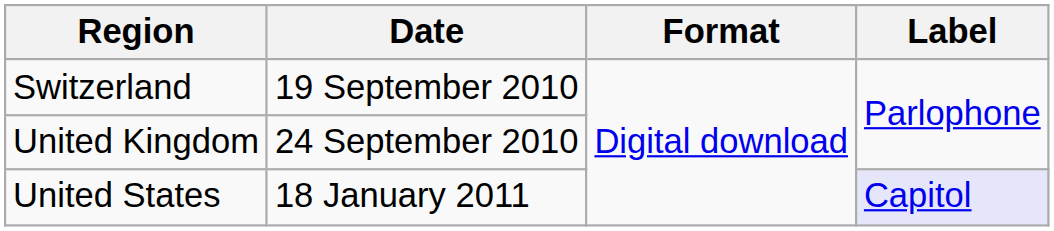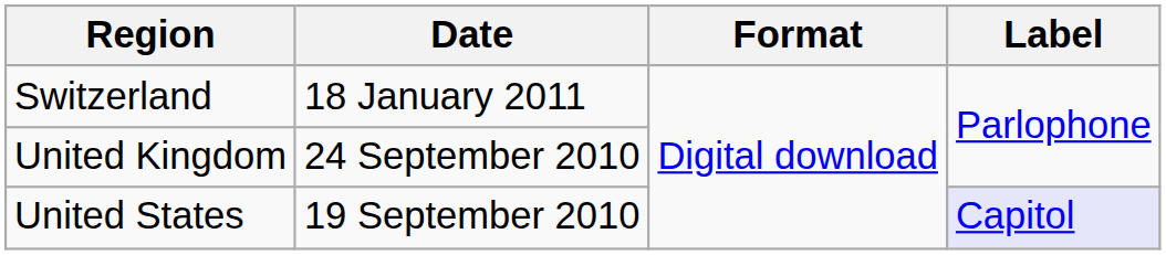Switzerland | Date: 19 September 2010 -> 18 January 2011
United States | Date: 18 January 2011 -> 19 September 2010
